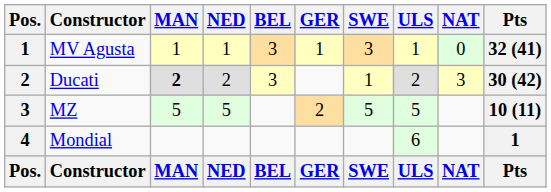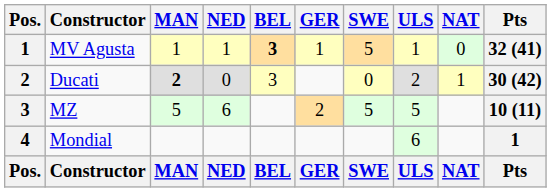MV Agusta | BEL: normal -> bold
MV Agusta | SWE: 3 -> 5
Ducati | NED: 2 -> 0
Ducati | SWE: 1 -> 0
Ducati | NAT: 3 -> 1
MZ | NED: 5 -> 6
